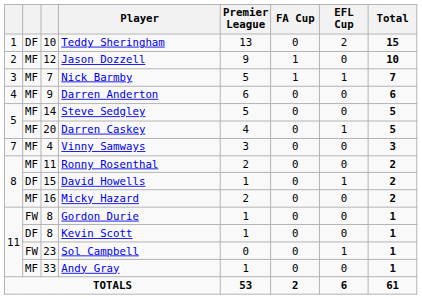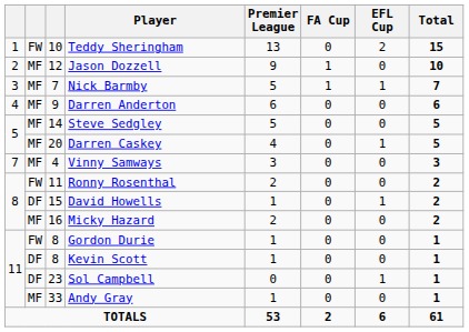Teddy Sheringham | column 2: DF -> FW
Ronny Rosenthal | column 2: MF -> FW
Sol Campbell | column 2: FW -> DF
